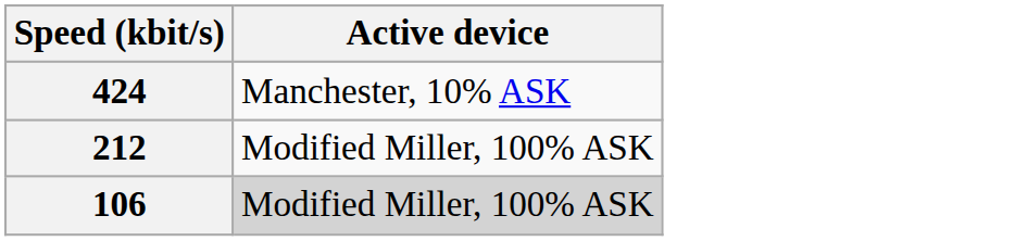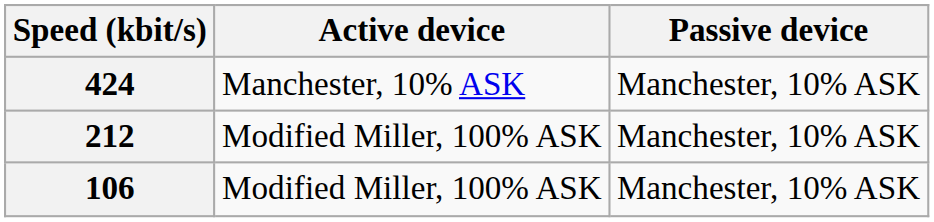+ column: Passive device | Manchester, 10% ASK | Manchester, 10% ASK | Manchester, 10% ASK
106 | Active device: lightgrey background -> no background
